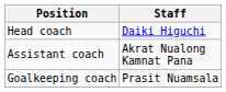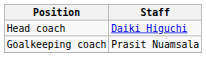- row: Assistant coach | Akrat Nualong Kamnat Pana
